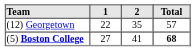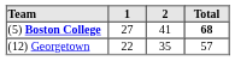rows swapped: (12) Georgetown <-> (5) Boston College
